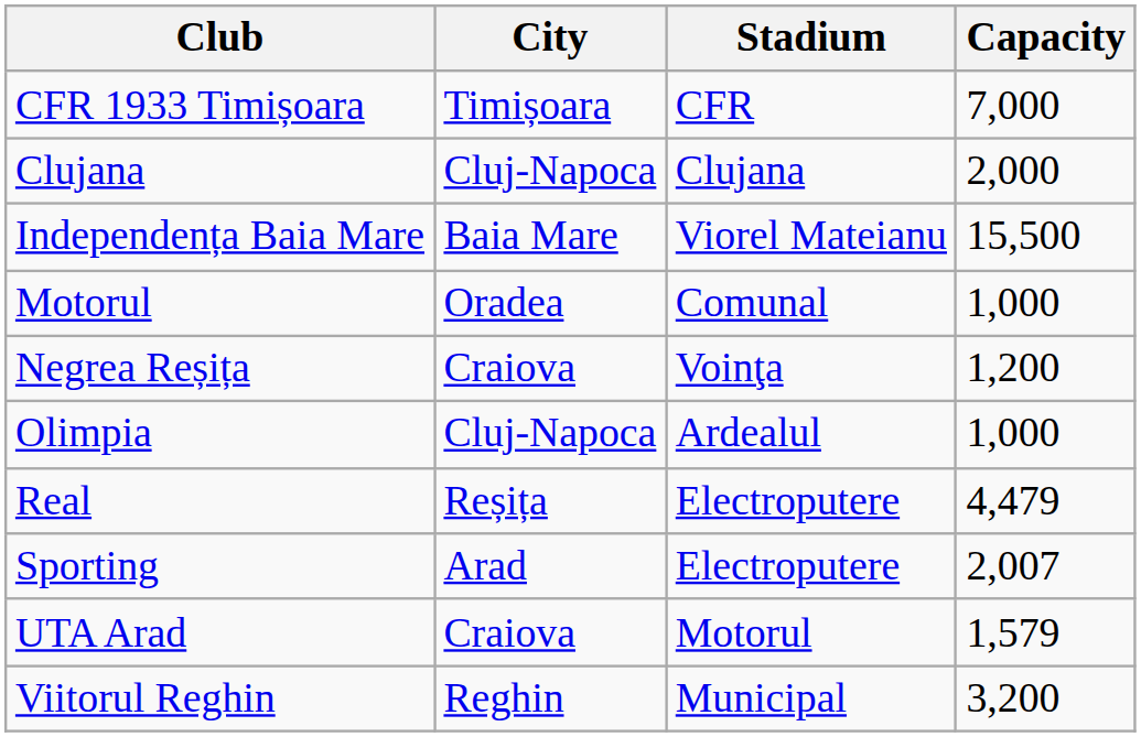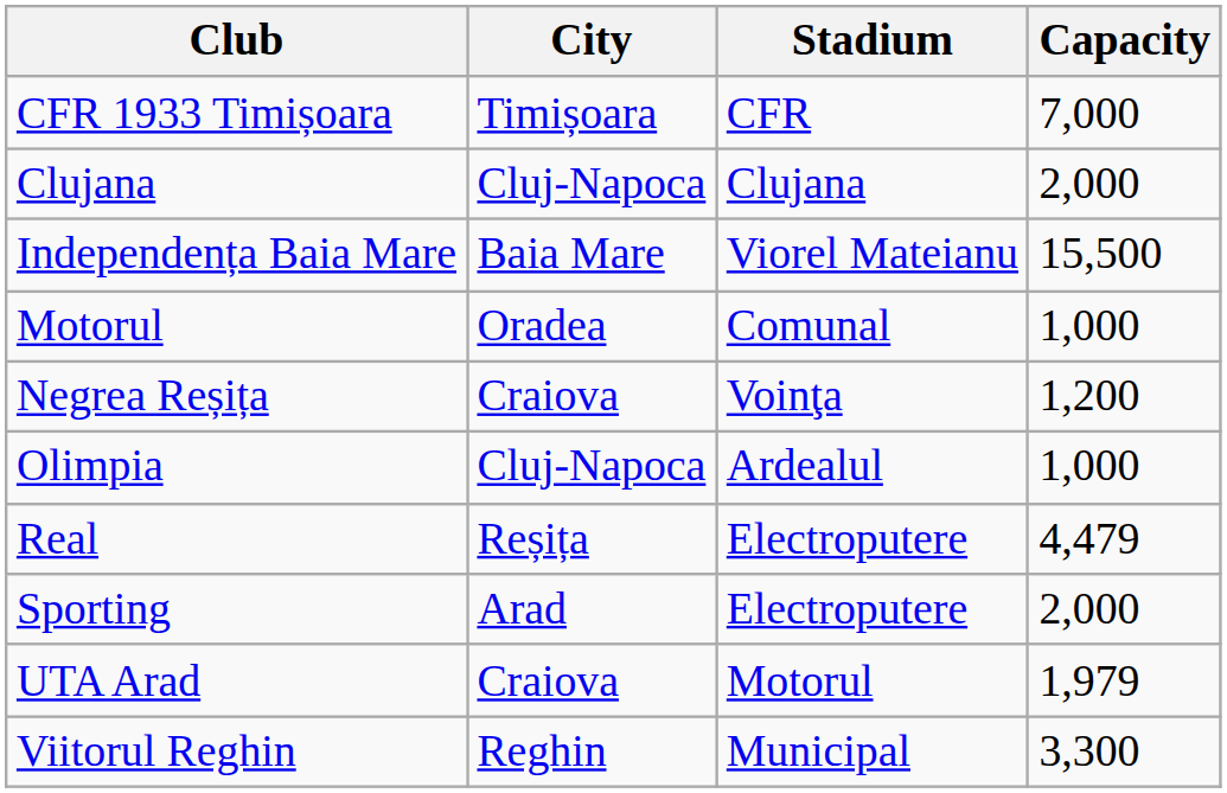Sporting | Capacity: 2,007 -> 2,000
UTA Arad | Capacity: 1,579 -> 1,979
Viitorul Reghin | Capacity: 3,200 -> 3,300
